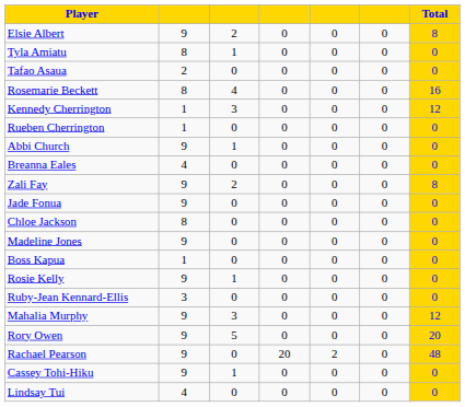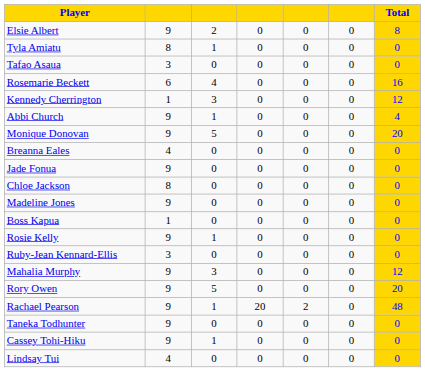Tafao Asaua | column 2: 2 -> 3
Rosemarie Beckett | column 2: 8 -> 6
- row: Rueben Cherrington | 1 | 0 | 0 | 0 | 0 | 0
Abbi Church | Total: 0 -> 4
+ row: Monique Donovan | 9 | 5 | 0 | 0 | 0 | 20
- row: Zali Fay | 9 | 2 | 0 | 0 | 0 | 8
Rachael Pearson | column 3: 0 -> 1
+ row: Taneka Todhunter | 9 | 0 | 0 | 0 | 0 | 0
